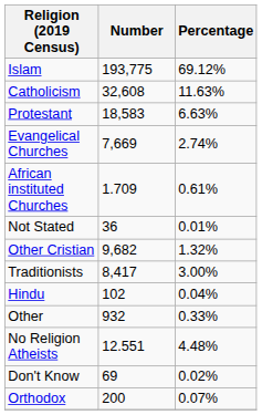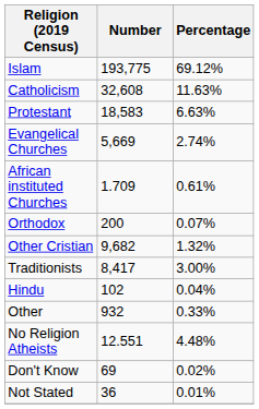Evangelical Churches | Number: 7,669 -> 5,669
rows swapped: Orthodox <-> Not Stated
